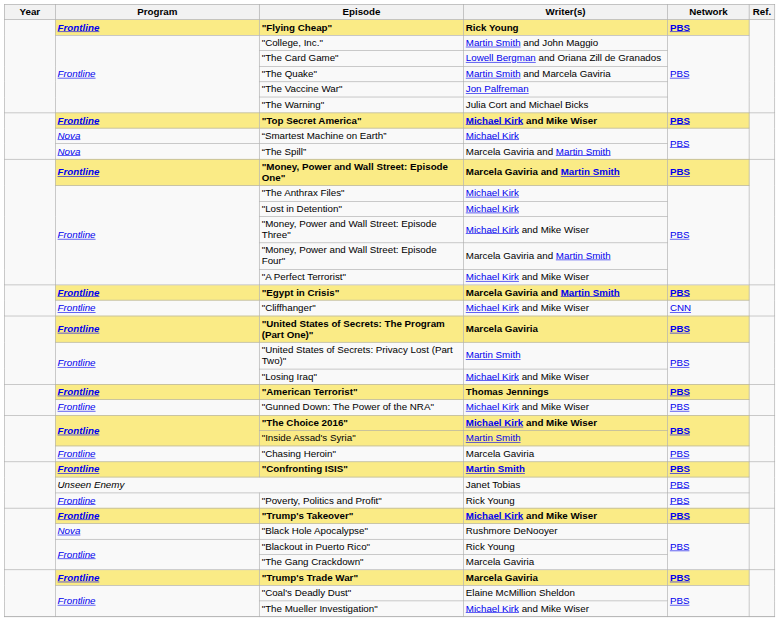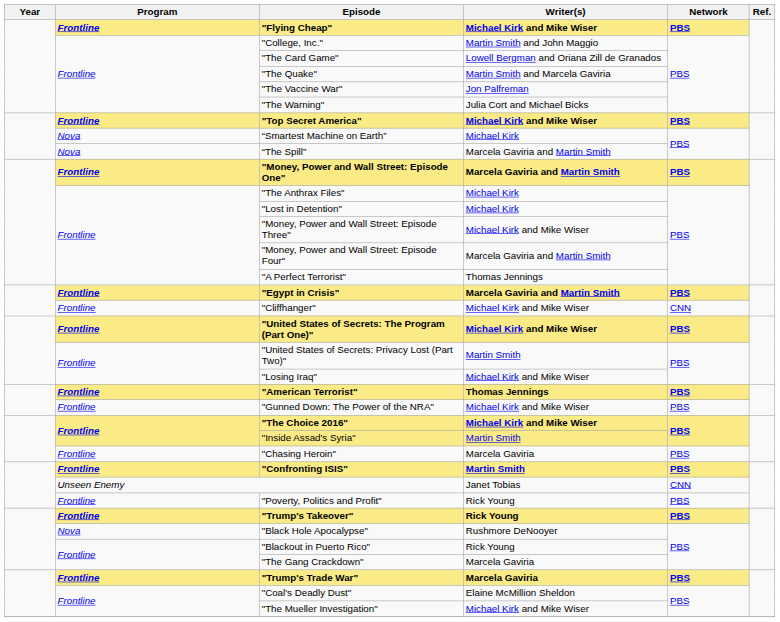"Flying Cheap" | Writer(s): Rick Young -> Michael Kirk and Mike Wiser
"A Perfect Terrorist" | Writer(s): Michael Kirk and Mike Wiser -> Thomas Jennings
"United States of Secrets: The Program (Part One)" | Writer(s): Marcela Gaviria -> Michael Kirk and Mike Wiser
Unseen Enemy | Network: PBS -> CNN
"Trump's Takeover" | Writer(s): Michael Kirk and Mike Wiser -> Rick Young
